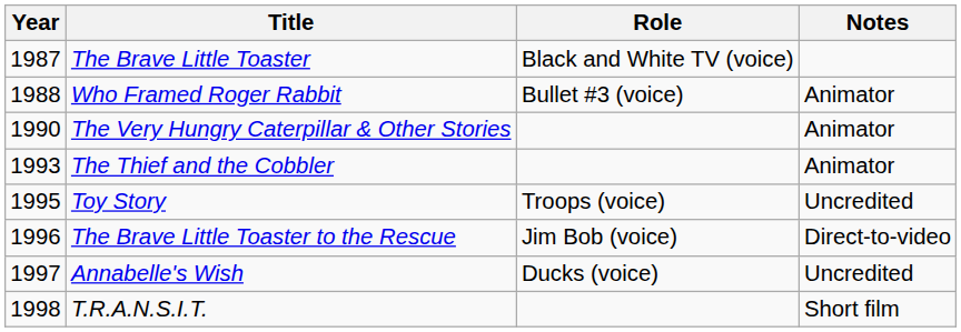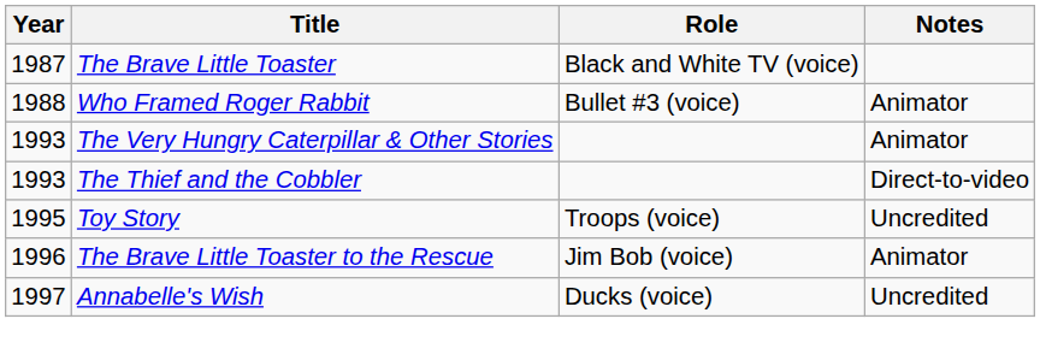The Very Hungry Caterpillar & Other Stories | Year: 1990 -> 1993
The Thief and the Cobbler | Notes: Animator -> Direct-to-video
The Brave Little Toaster to the Rescue | Notes: Direct-to-video -> Animator
- row: 1998 | T.R.A.N.S.I.T. | Short film
